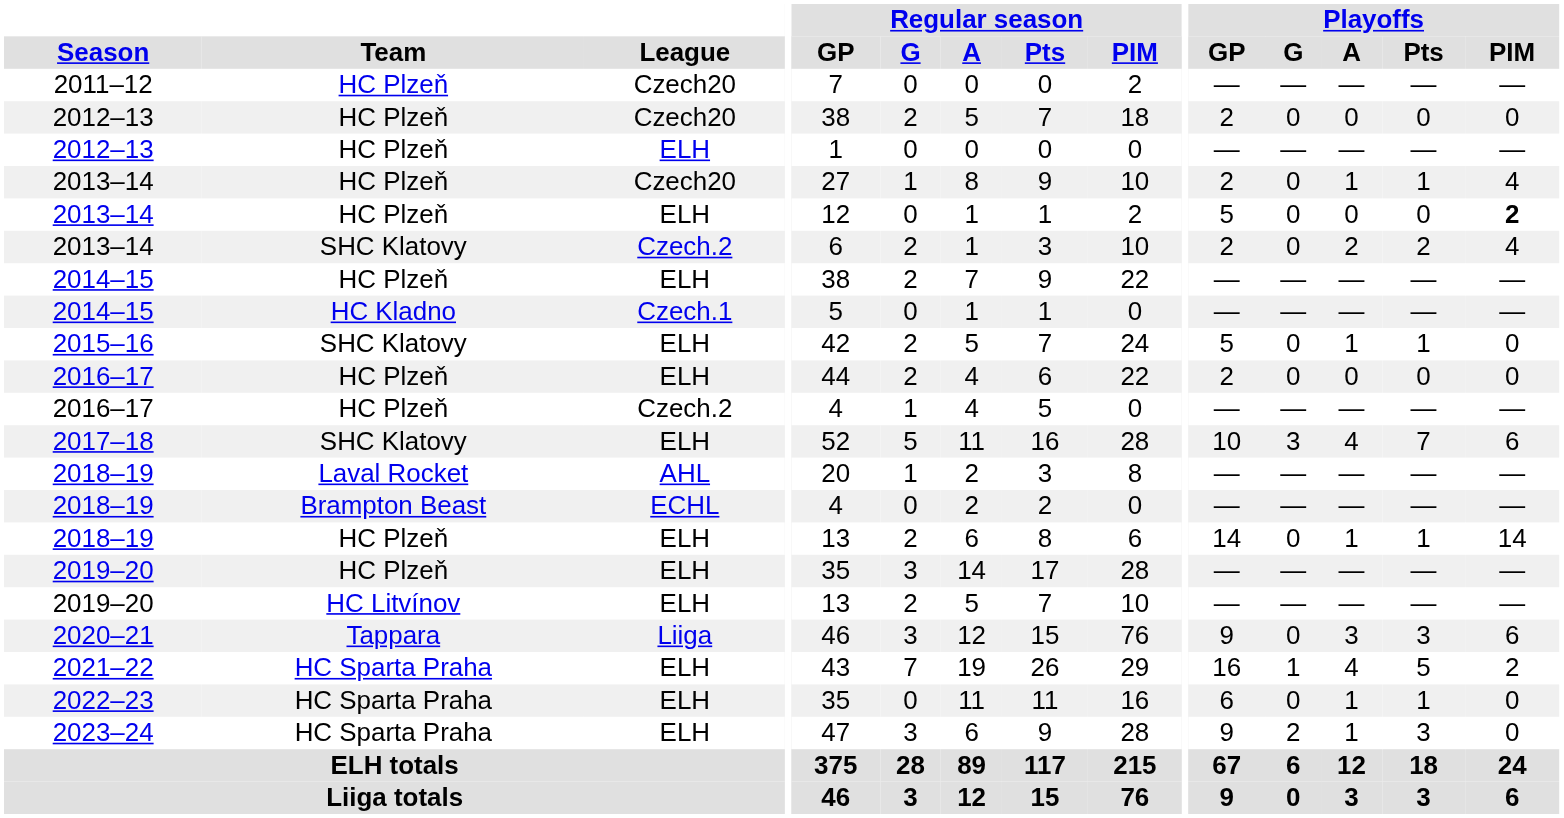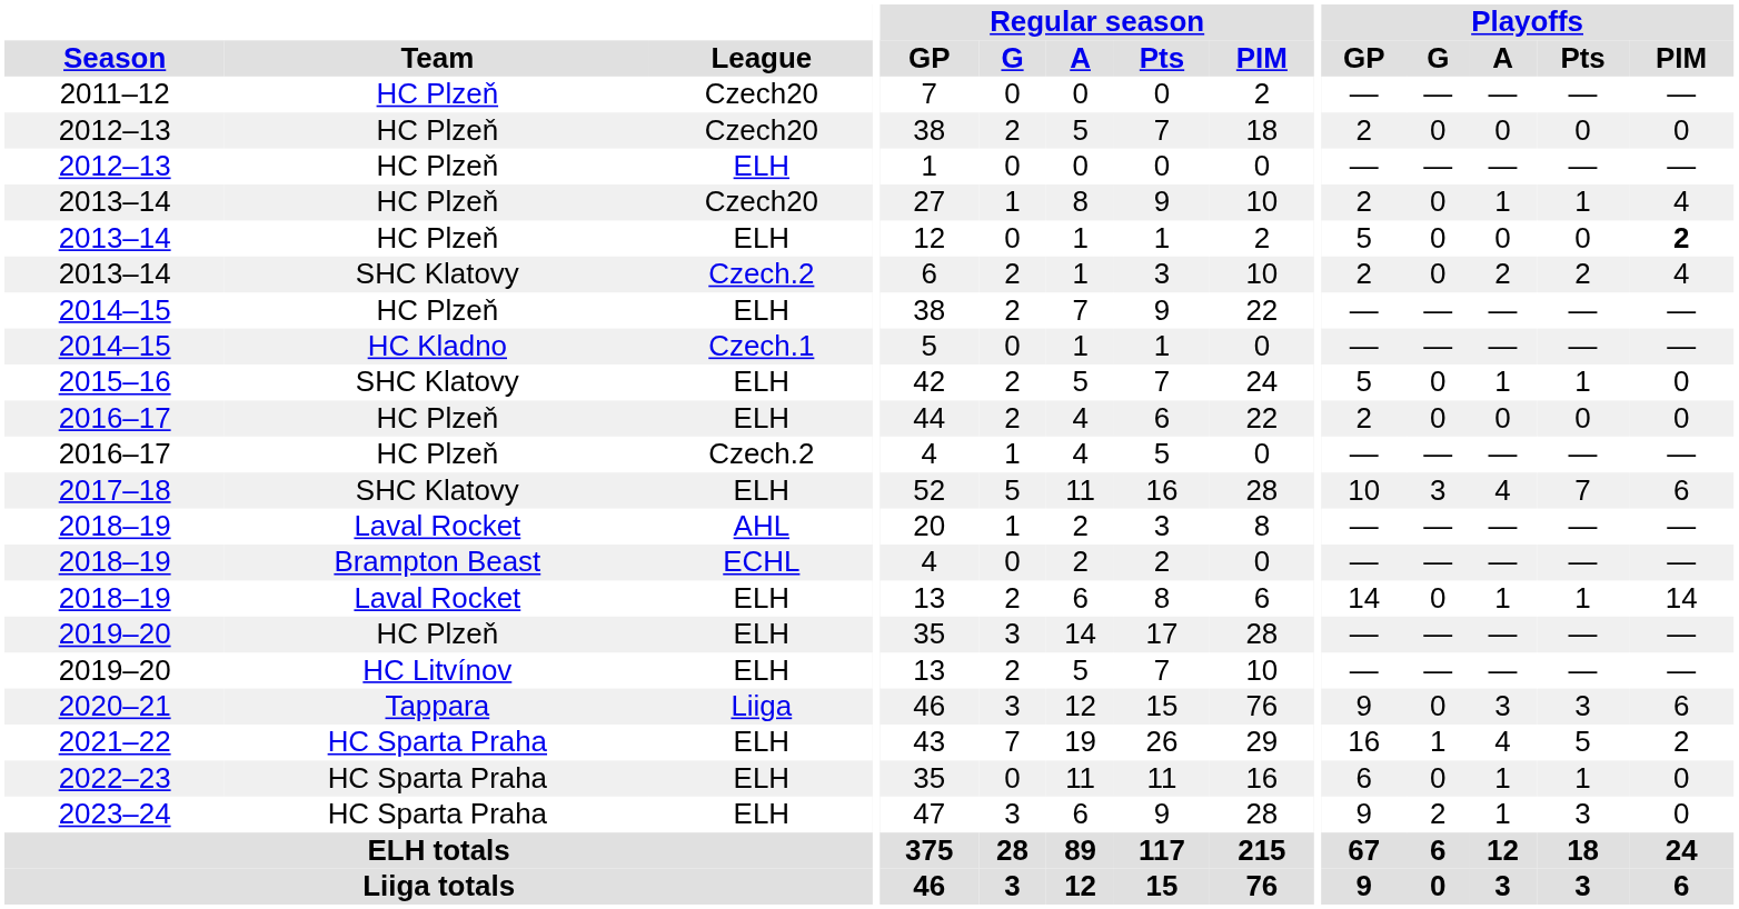2018–19 / ELH | Team: HC Plzeň -> Laval Rocket
